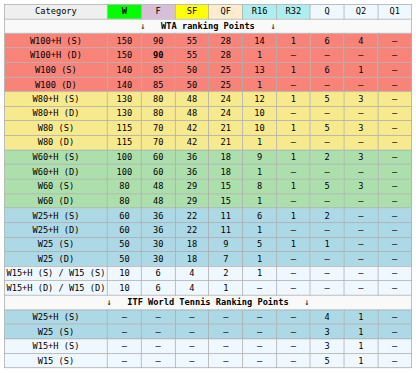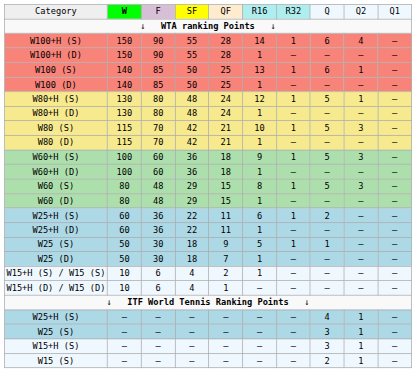W100+H (D) | column 3: bold -> normal
W80+H (S) | column 9: 3 -> 1
W80+H (D) | column 6: 10 -> 1
W60+H (S) | column 8: 2 -> 5
W15 (S) | column 8: 5 -> 2
